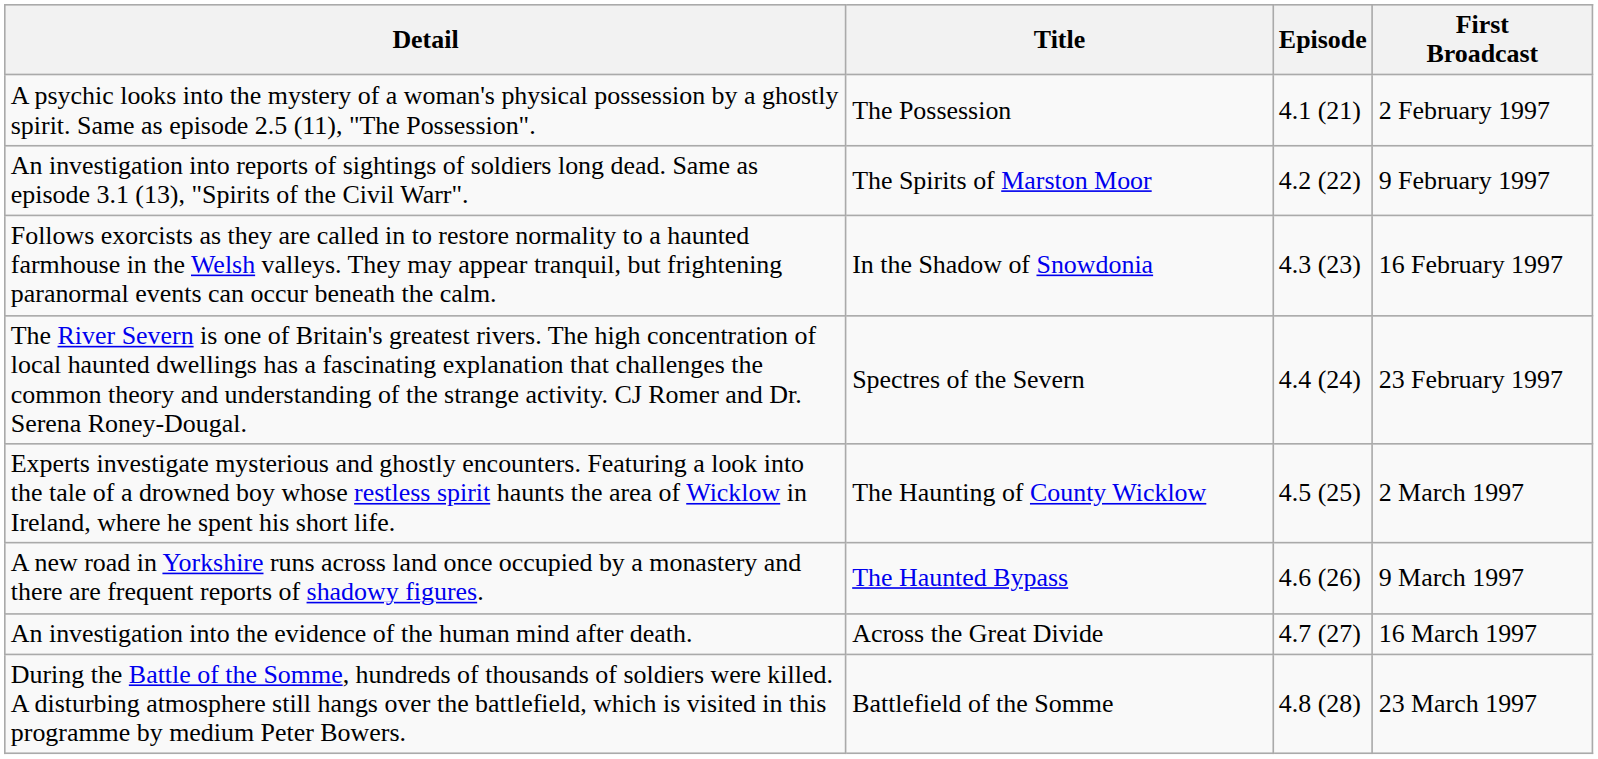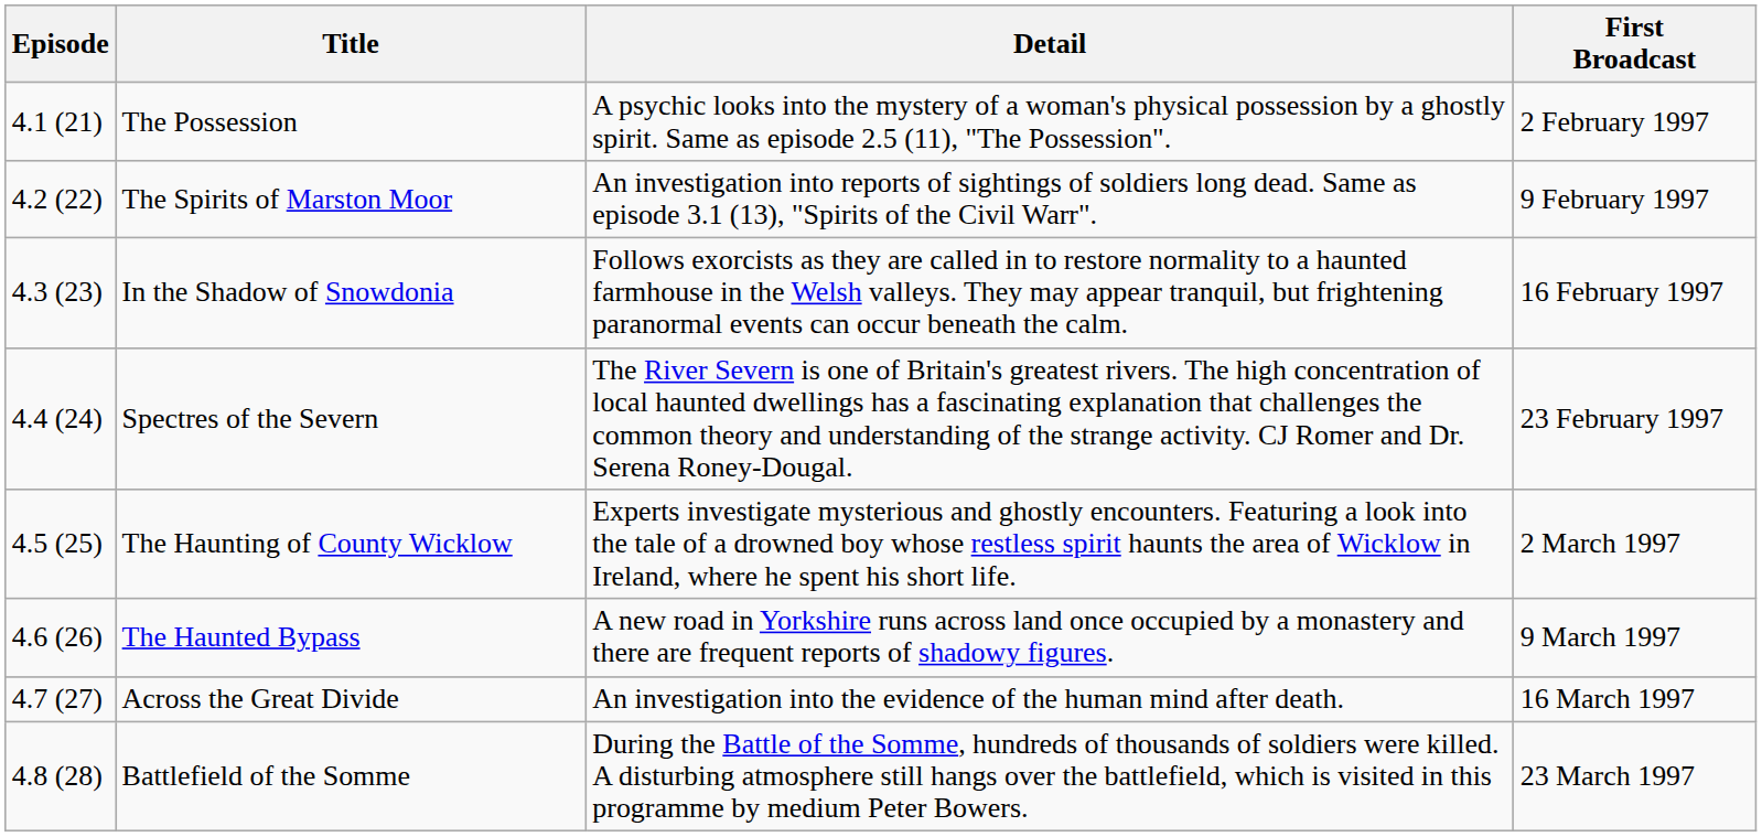columns swapped: Episode <-> Detail
